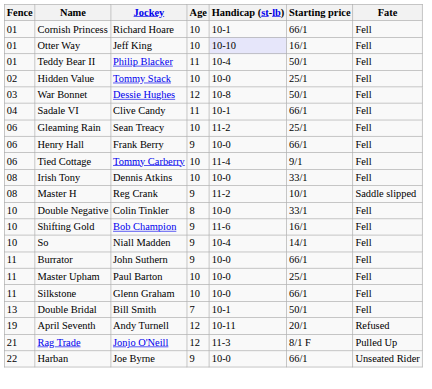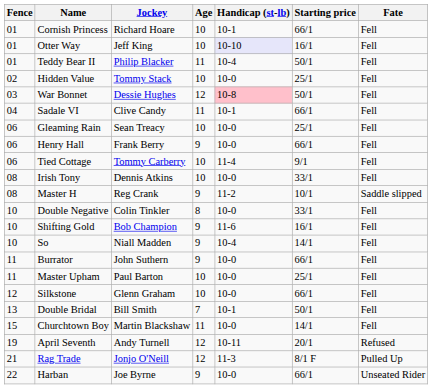War Bonnet | Handicap (st-lb): no background -> pink background
Gleaming Rain | Handicap (st-lb): 11-2 -> 10-0
Silkstone | Fence: 11 -> 12
+ row: 15 | Churchtown Boy | Martin Blackshaw | 11 | 10-0 | 14/1 | Fell
